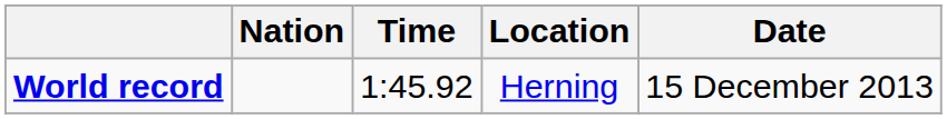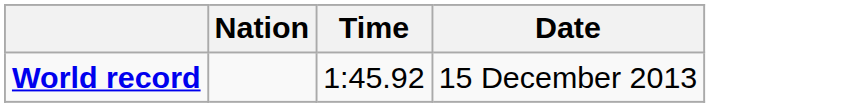- column: Location | Herning
